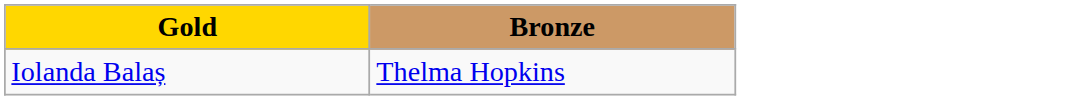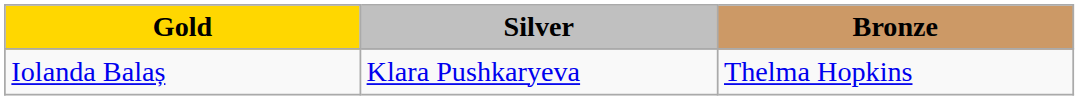+ column: Silver | Klara Pushkaryeva
